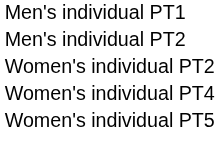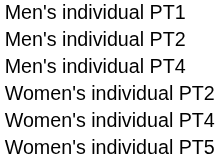+ row: Men's individual PT4
